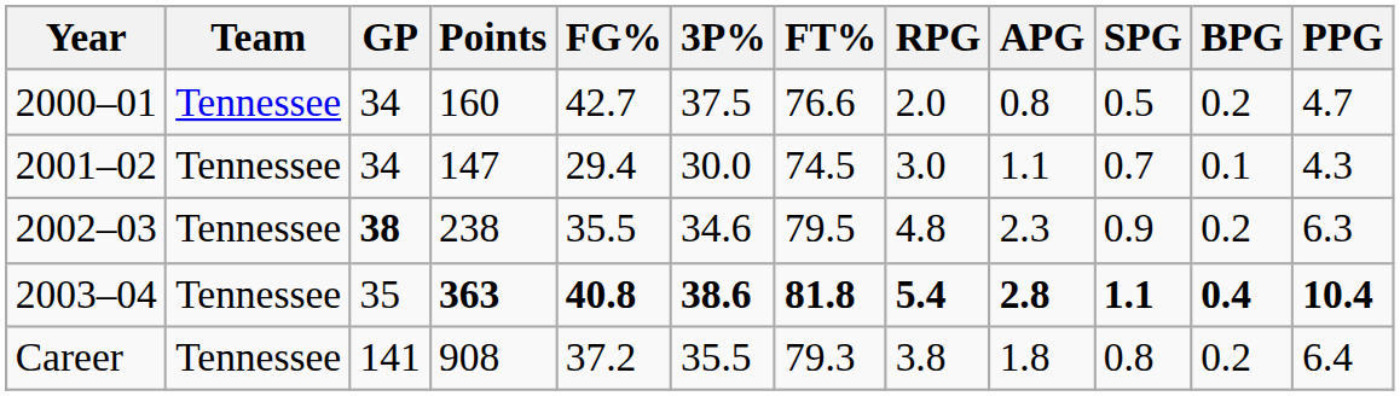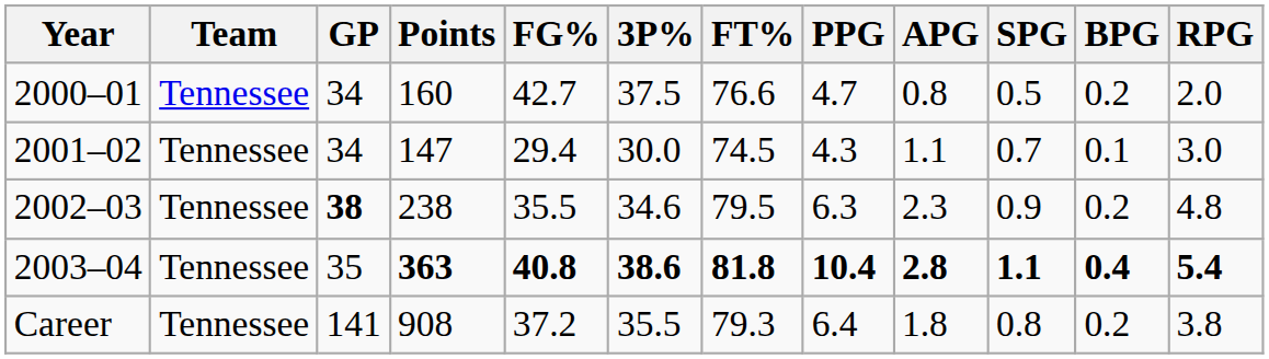columns swapped: RPG <-> PPG
